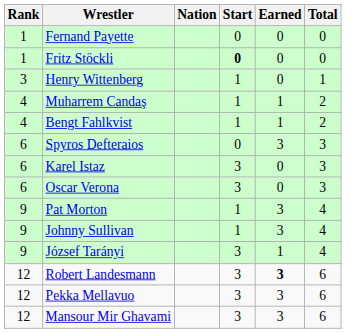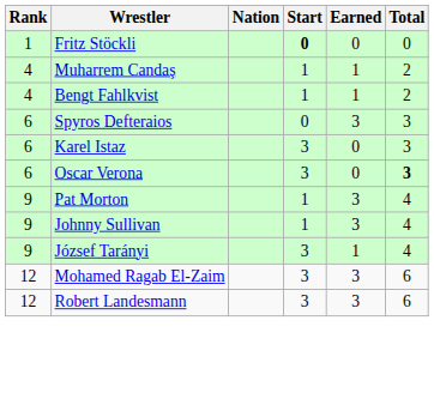- row: 1 | Fernand Payette | 0 | 0 | 0
- row: 3 | Henry Wittenberg | 1 | 0 | 1
Oscar Verona | Total: normal -> bold
+ row: 12 | Mohamed Ragab El-Zaim | 3 | 3 | 6
Robert Landesmann | Earned: bold -> normal
- row: 12 | Pekka Mellavuo | 3 | 3 | 6
- row: 12 | Mansour Mir Ghavami | 3 | 3 | 6
